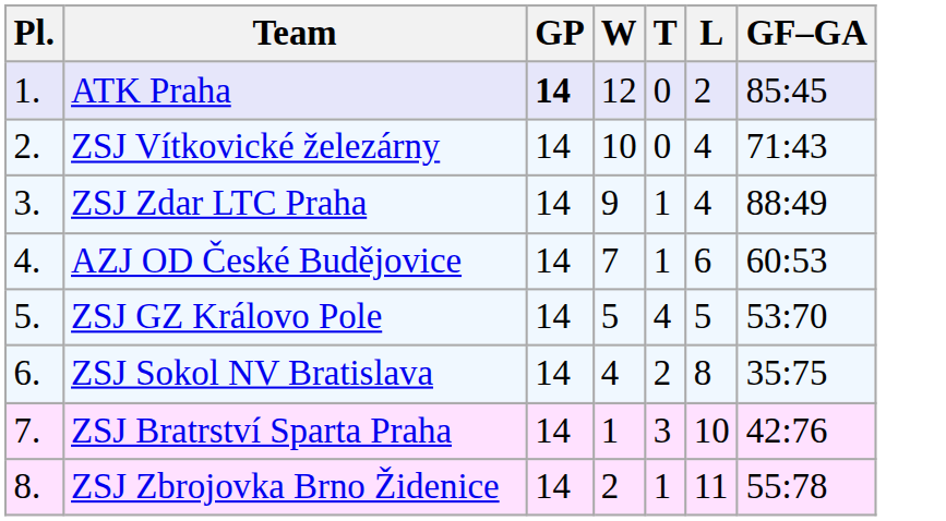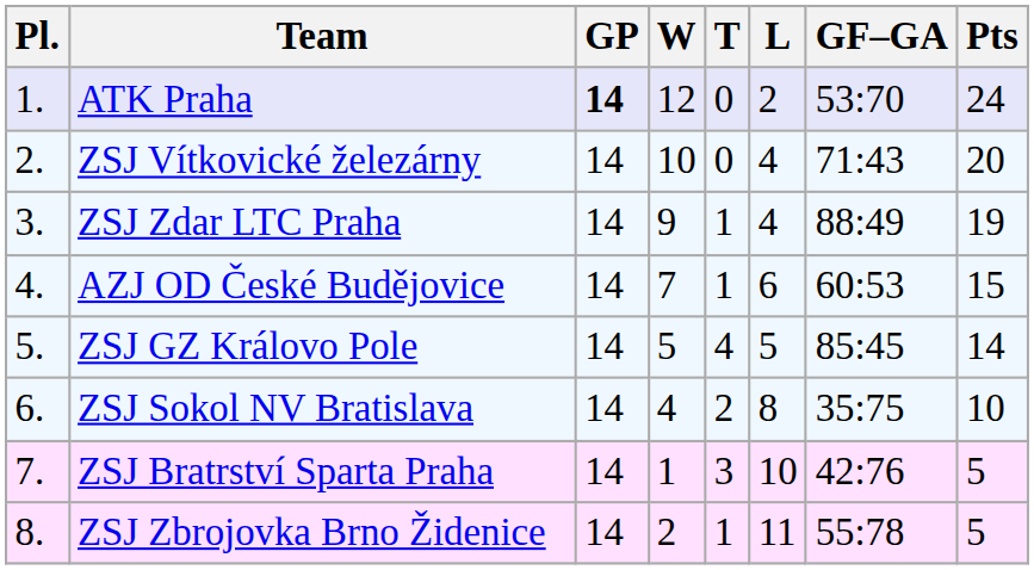+ column: Pts | 24 | 20 | 19 | 15 | 14 | 10 | 5 | 5
ATK Praha | GF–GA: 85:45 -> 53:70
ZSJ GZ Královo Pole | GF–GA: 53:70 -> 85:45
